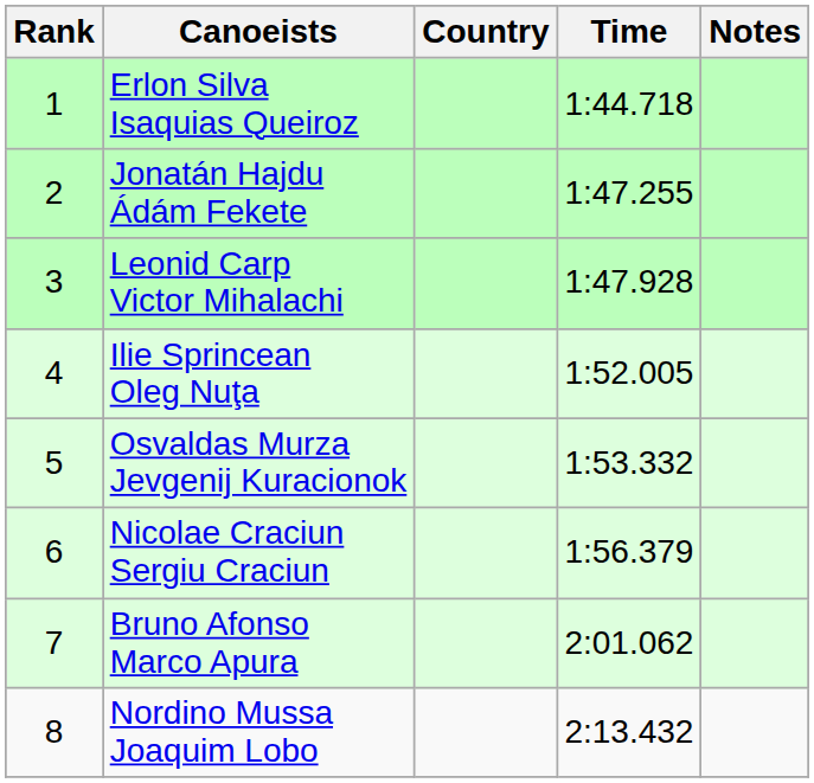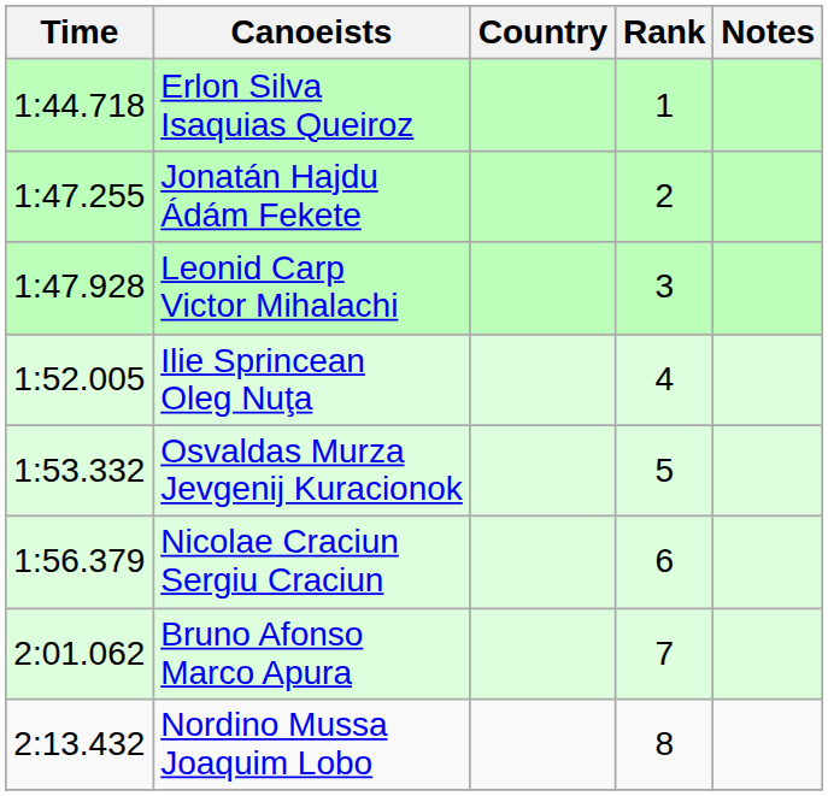columns swapped: Rank <-> Time
